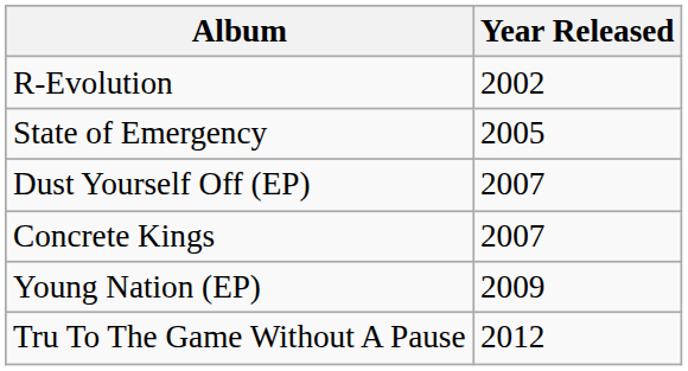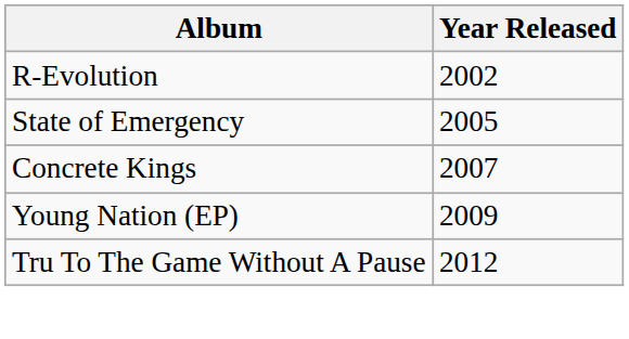- row: Dust Yourself Off (EP) | 2007
